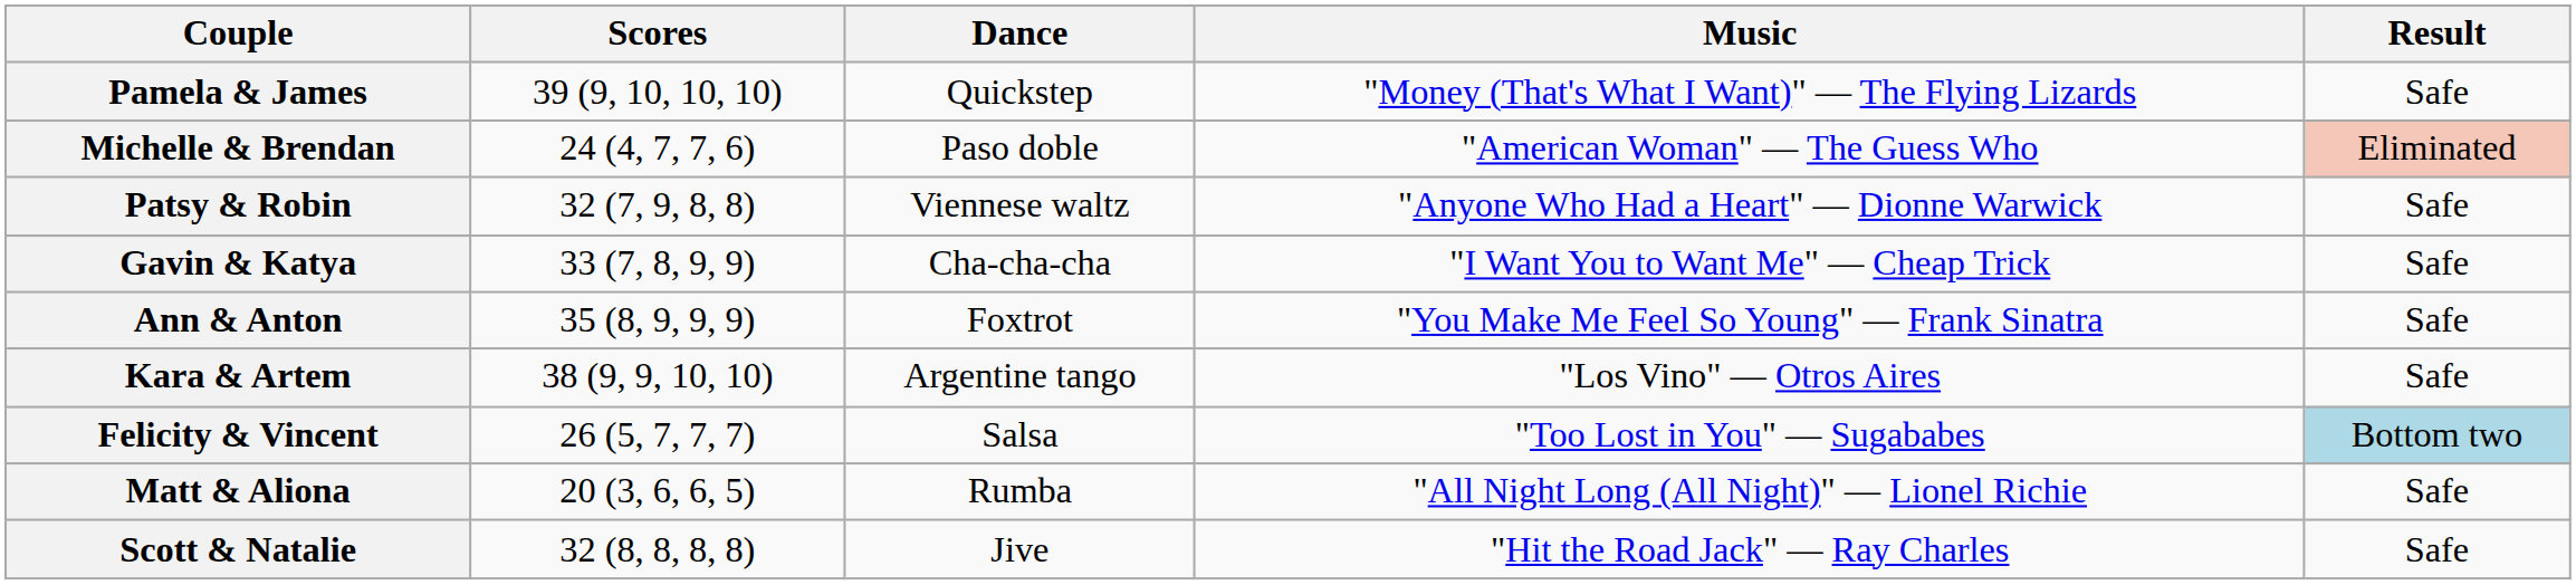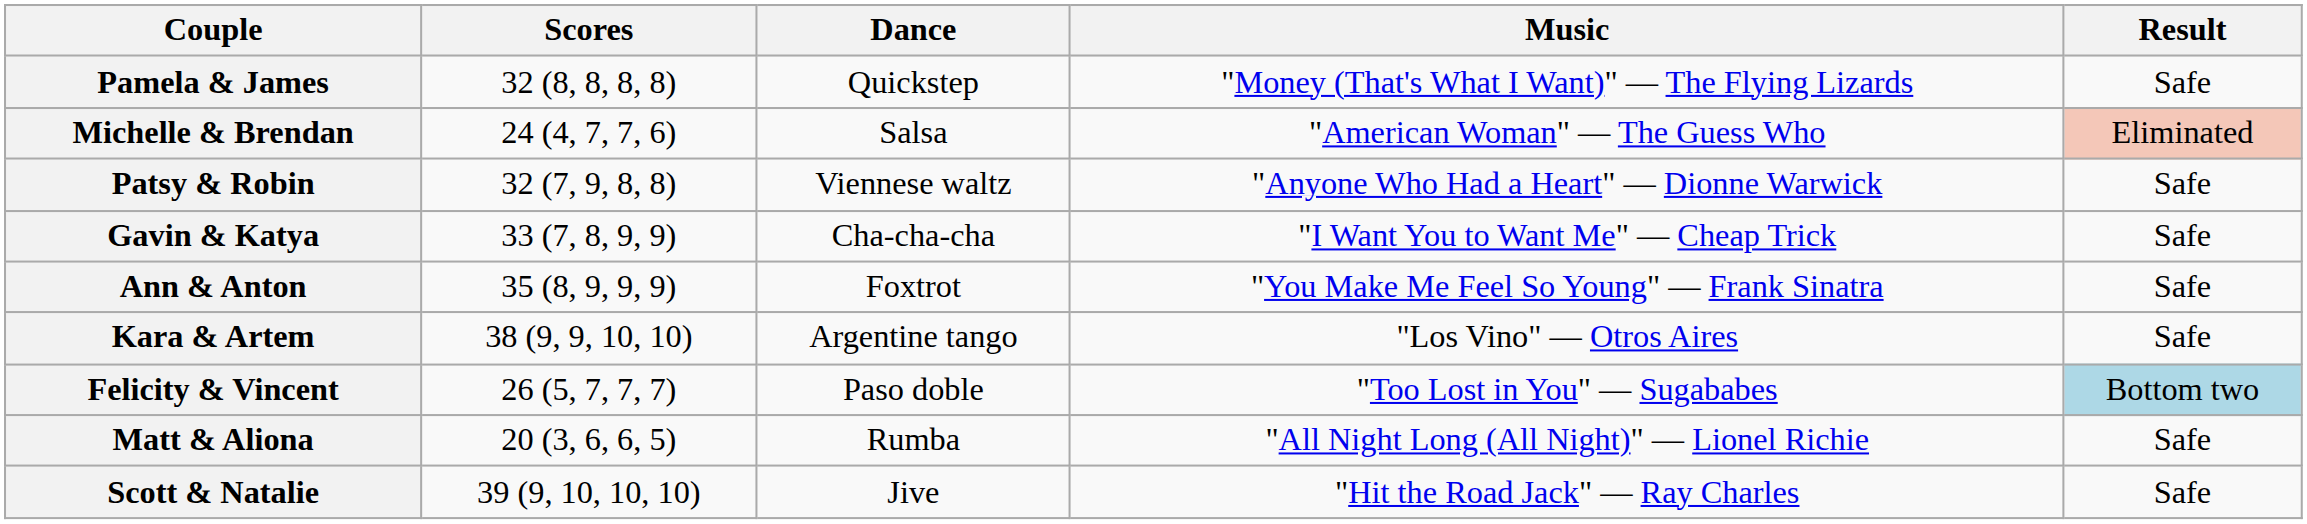Pamela & James | Scores: 39 (9, 10, 10, 10) -> 32 (8, 8, 8, 8)
Michelle & Brendan | Dance: Paso doble -> Salsa
Felicity & Vincent | Dance: Salsa -> Paso doble
Scott & Natalie | Scores: 32 (8, 8, 8, 8) -> 39 (9, 10, 10, 10)
